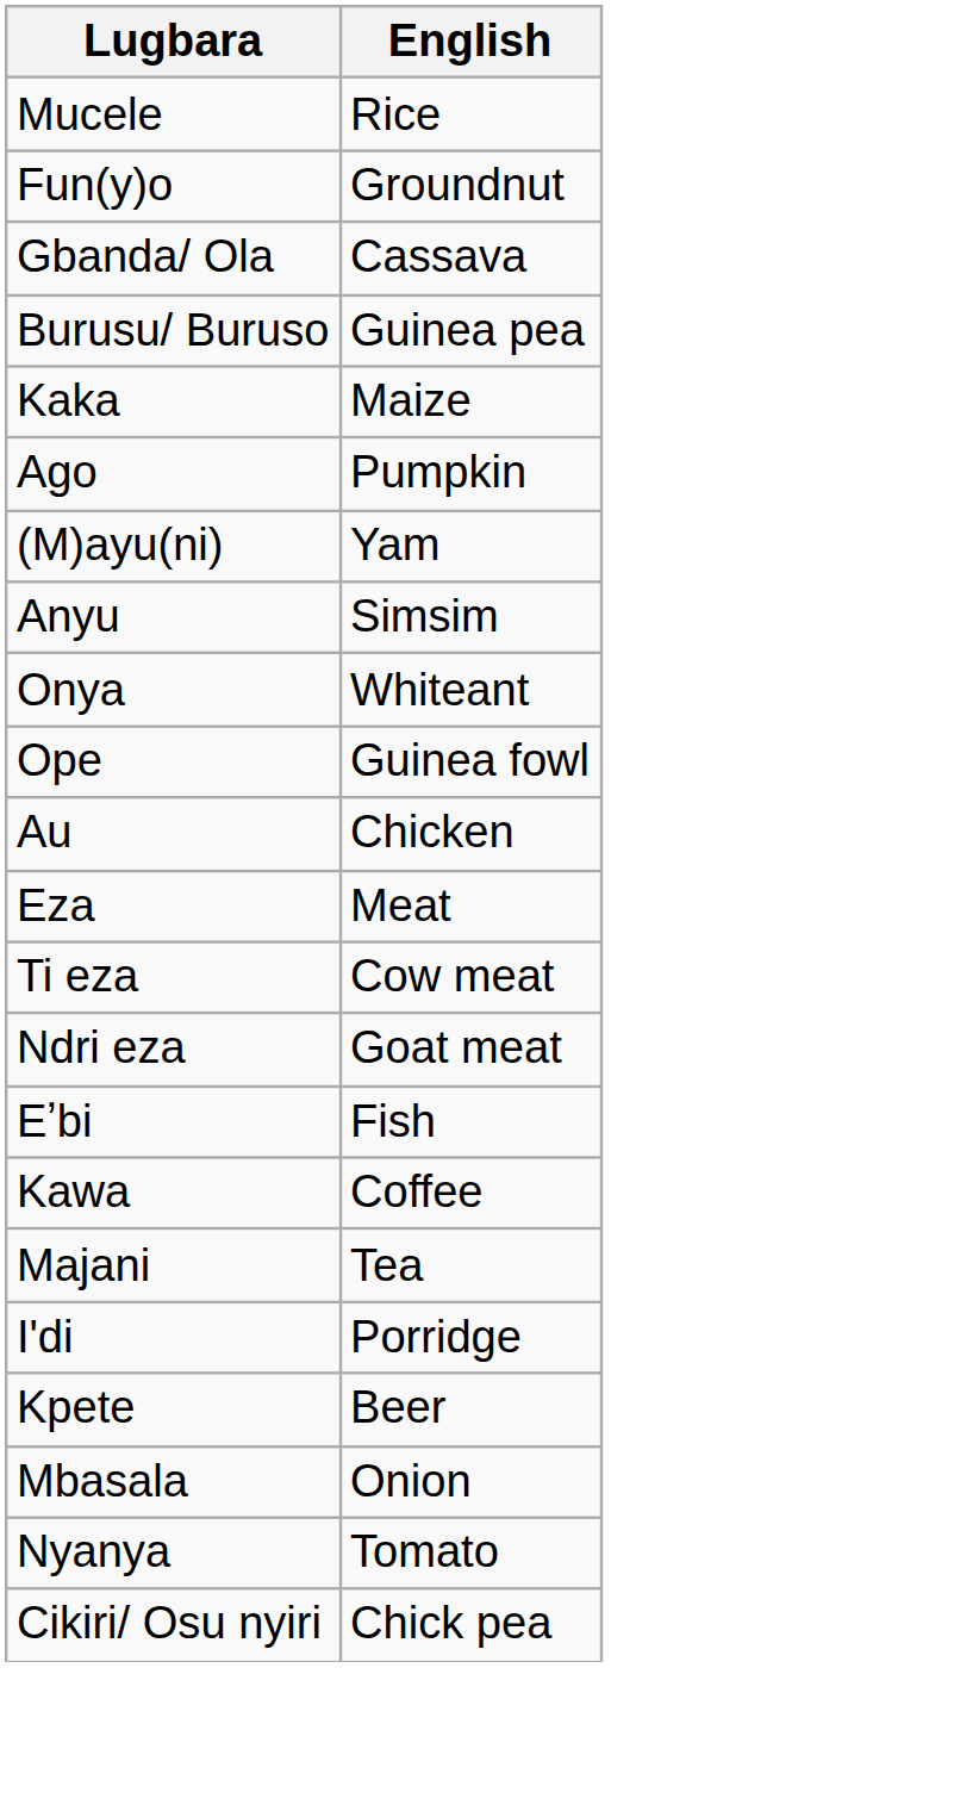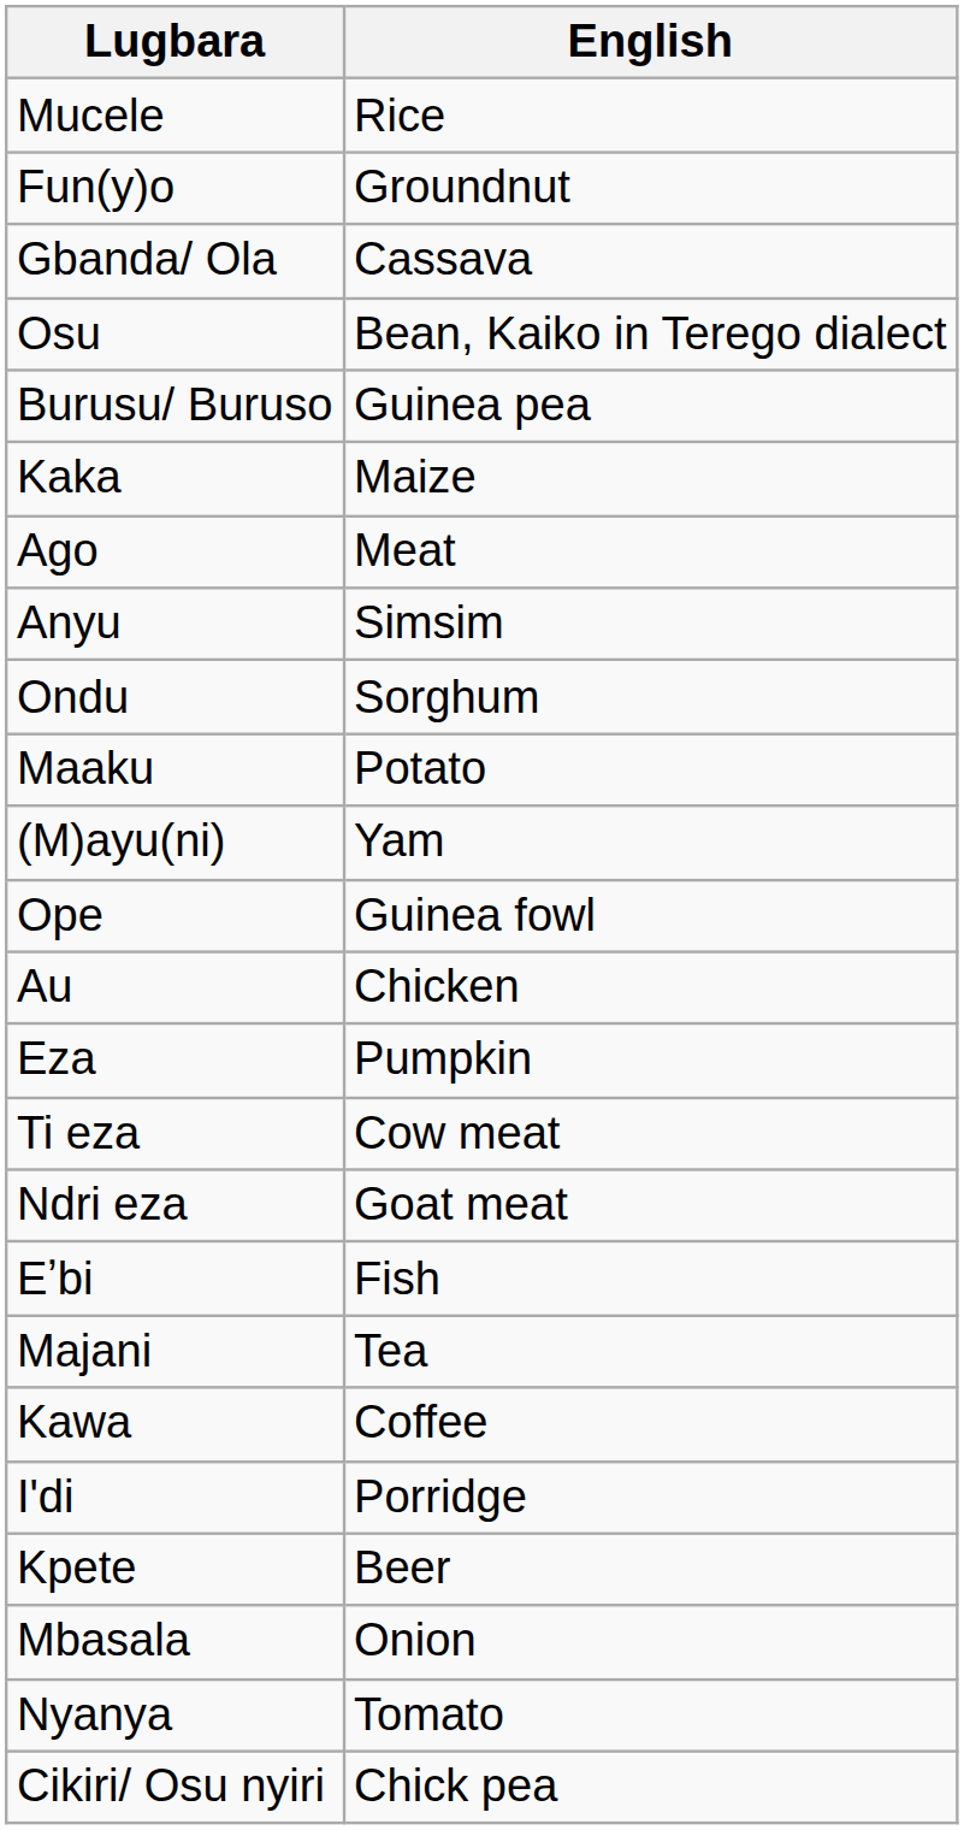+ row: Osu | Bean, Kaiko in Terego dialect
Ago | English: Pumpkin -> Meat
rows swapped: Anyu <-> (M)ayu(ni)
+ row: Ondu | Sorghum
+ row: Maaku | Potato
- row: Onya | Whiteant
Eza | English: Meat -> Pumpkin
rows swapped: Kawa <-> Majani
